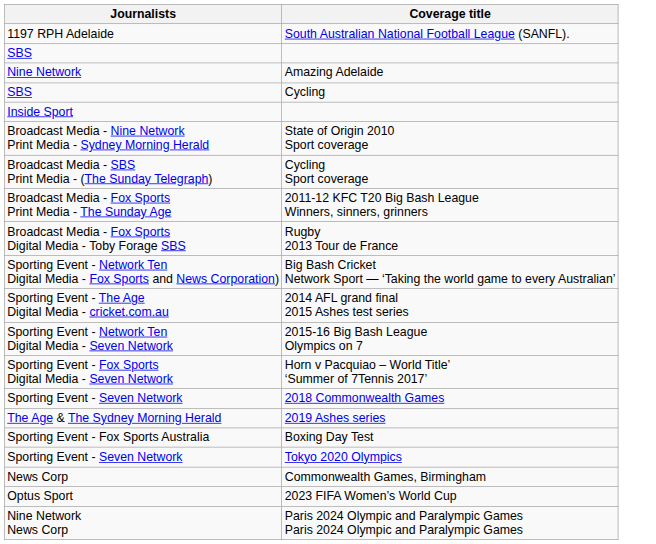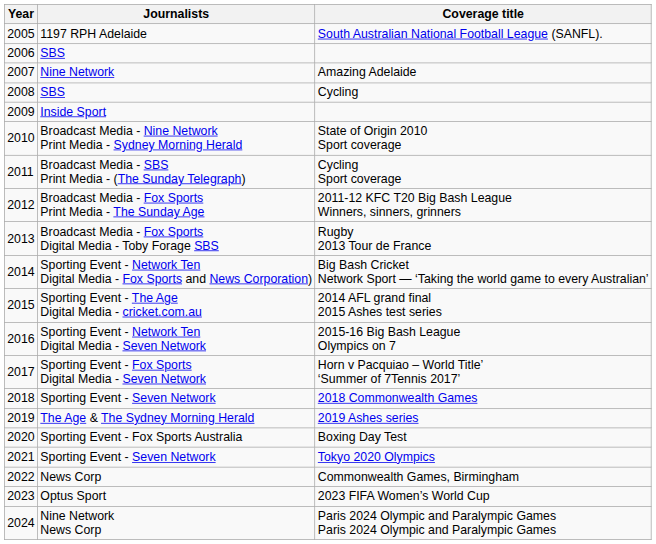+ column: Year | 2005 | 2006 | 2007 | 2008 | 2009 | 2010 | 2011 | 2012 | 2013 | 2014 | 2015 | 2016 | 2017 | 2018 | 2019 | 2020 | 2021 | 2022 | 2023 | 2024
